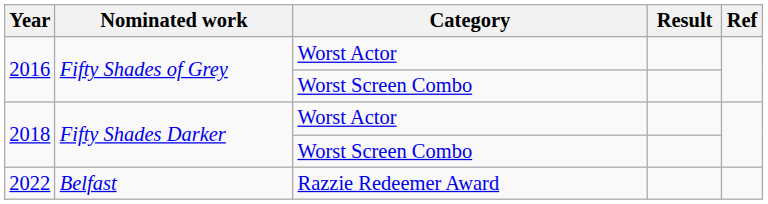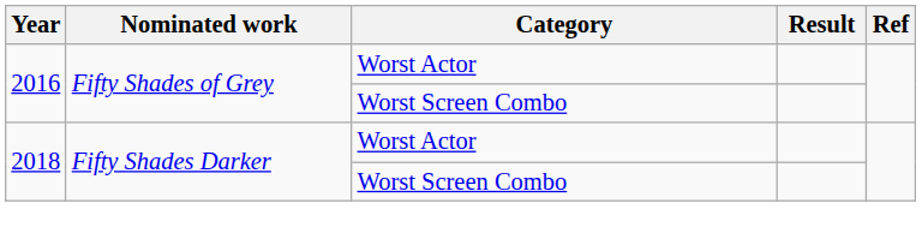- row: 2022 | Belfast | Razzie Redeemer Award
